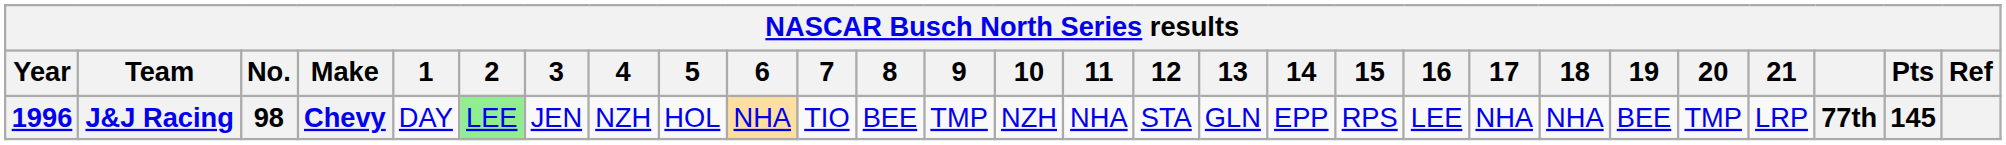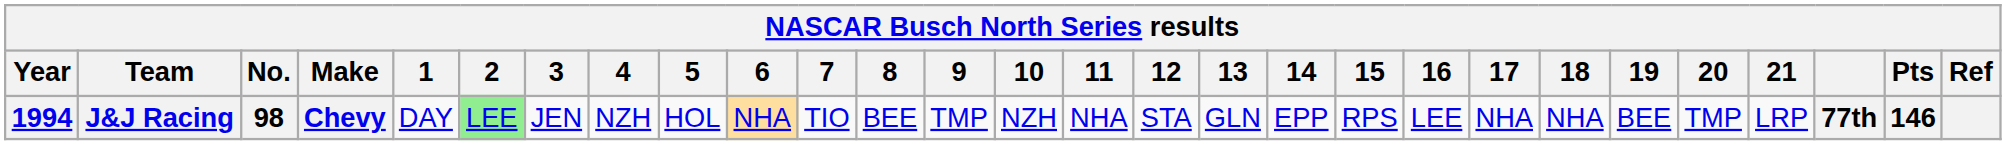J&J Racing | Year: 1996 -> 1994
J&J Racing | Pts: 145 -> 146
